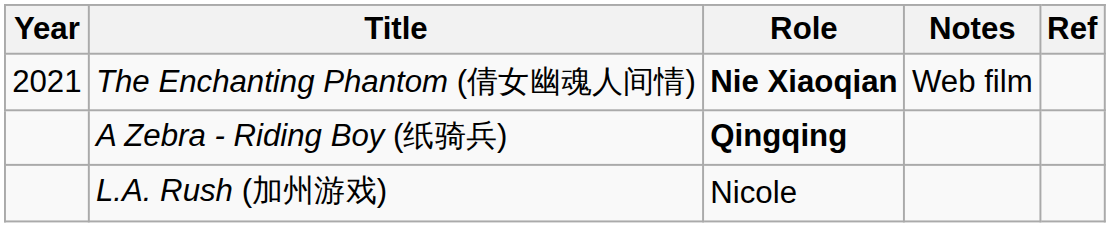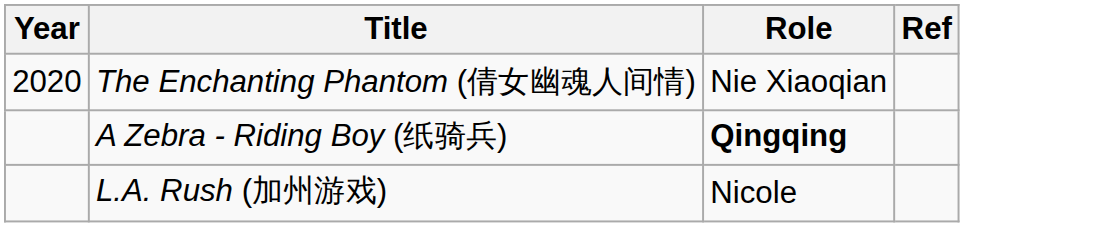- column: Notes | Web film
The Enchanting Phantom (倩女幽魂人间情) | Year: 2021 -> 2020
The Enchanting Phantom (倩女幽魂人间情) | Role: bold -> normal
